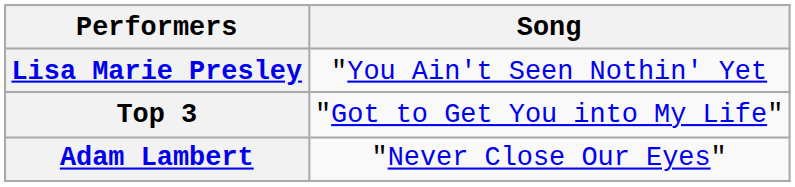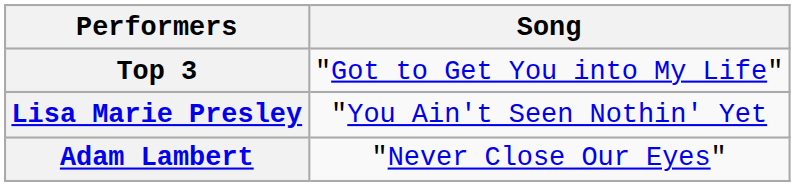rows swapped: Top 3 <-> Lisa Marie Presley
